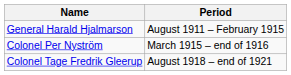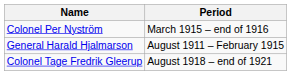rows swapped: General Harald Hjalmarson <-> Colonel Per Nyström
